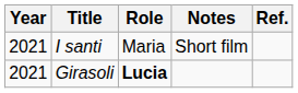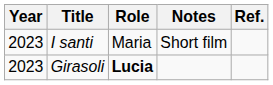I santi | Year: 2021 -> 2023
Girasoli | Year: 2021 -> 2023
